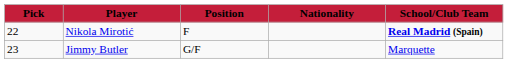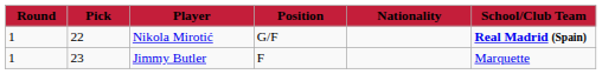+ column: Round | 1 | 1
Nikola Mirotić | Position: F -> G/F
Jimmy Butler | Position: G/F -> F
